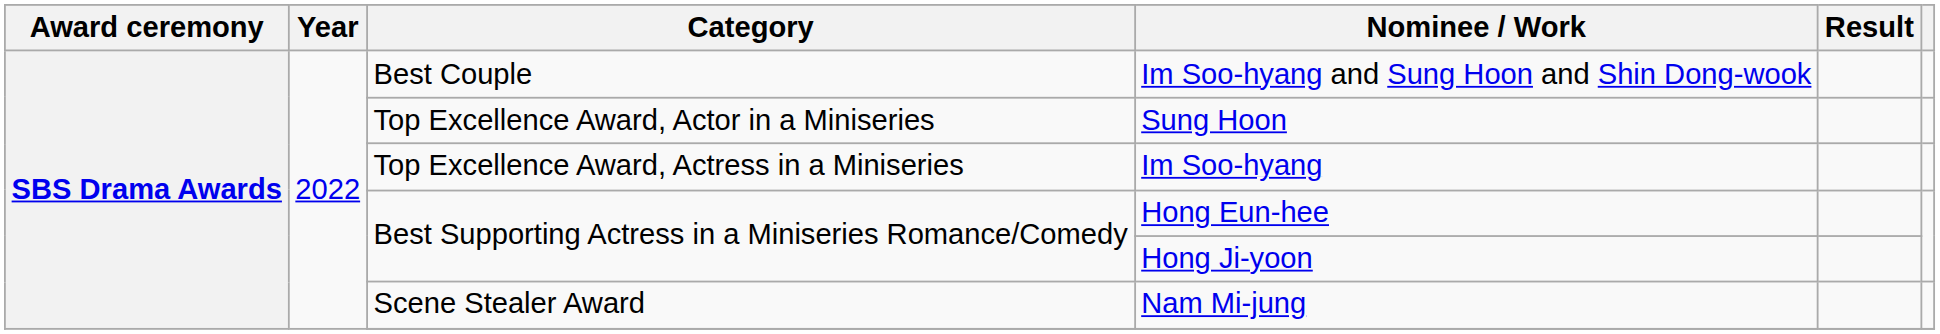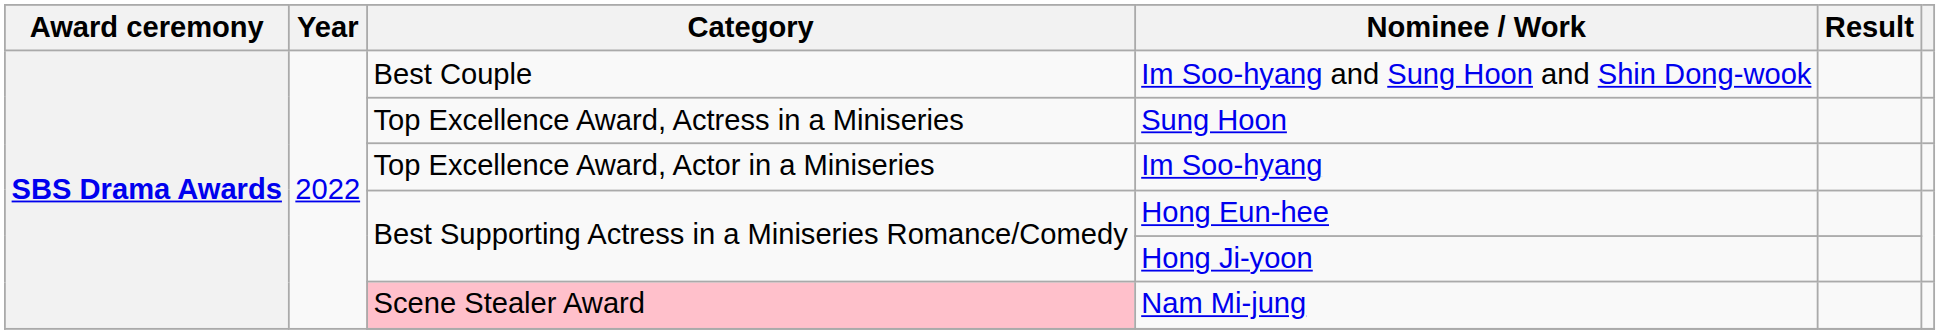Sung Hoon | Category: Top Excellence Award, Actor in a Miniseries -> Top Excellence Award, Actress in a Miniseries
Im Soo-hyang | Category: Top Excellence Award, Actress in a Miniseries -> Top Excellence Award, Actor in a Miniseries
Nam Mi-jung | Category: no background -> pink background
